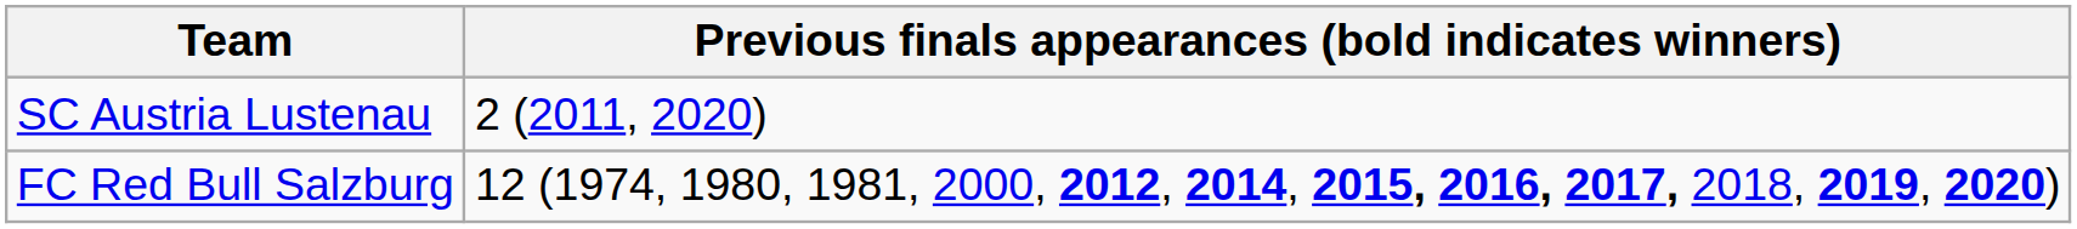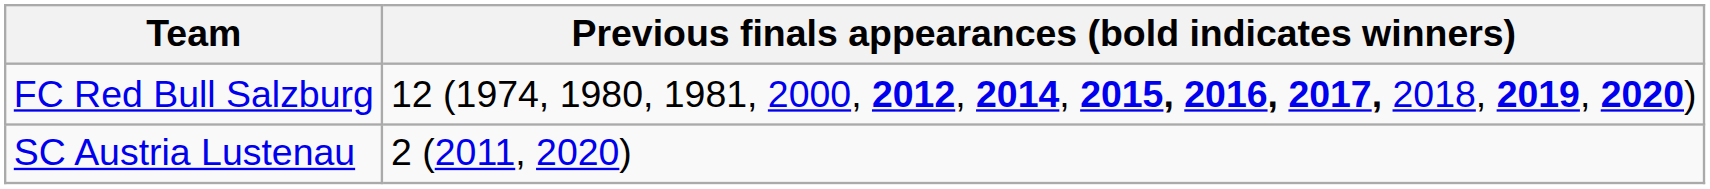rows swapped: SC Austria Lustenau <-> FC Red Bull Salzburg
